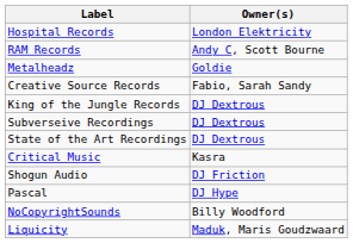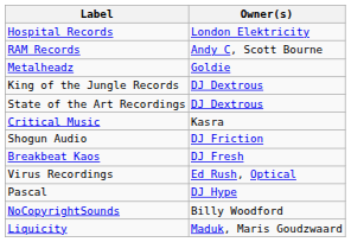- row: Creative Source Records | Fabio, Sarah Sandy
- row: Subverseive Recordings | DJ Dextrous
+ row: Breakbeat Kaos | DJ Fresh
+ row: Virus Recordings | Ed Rush, Optical
